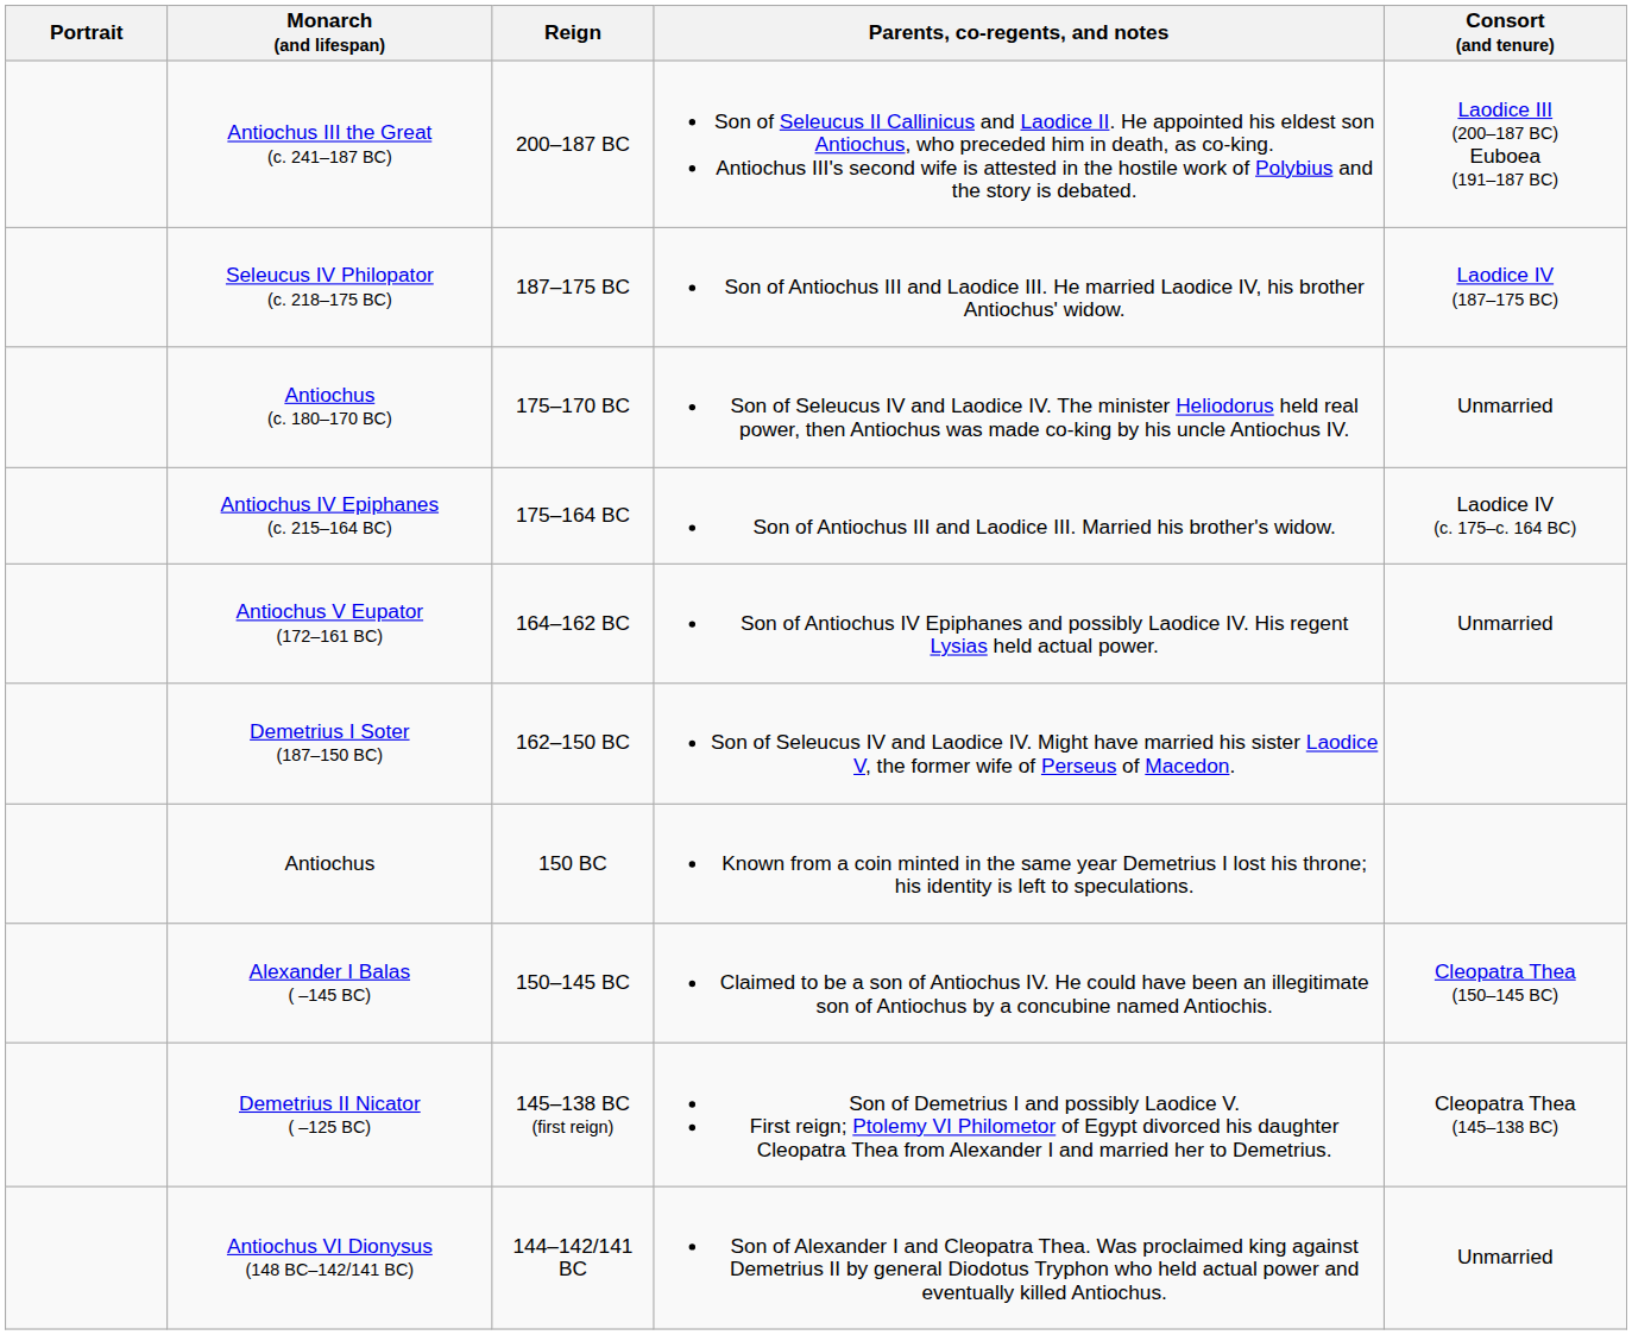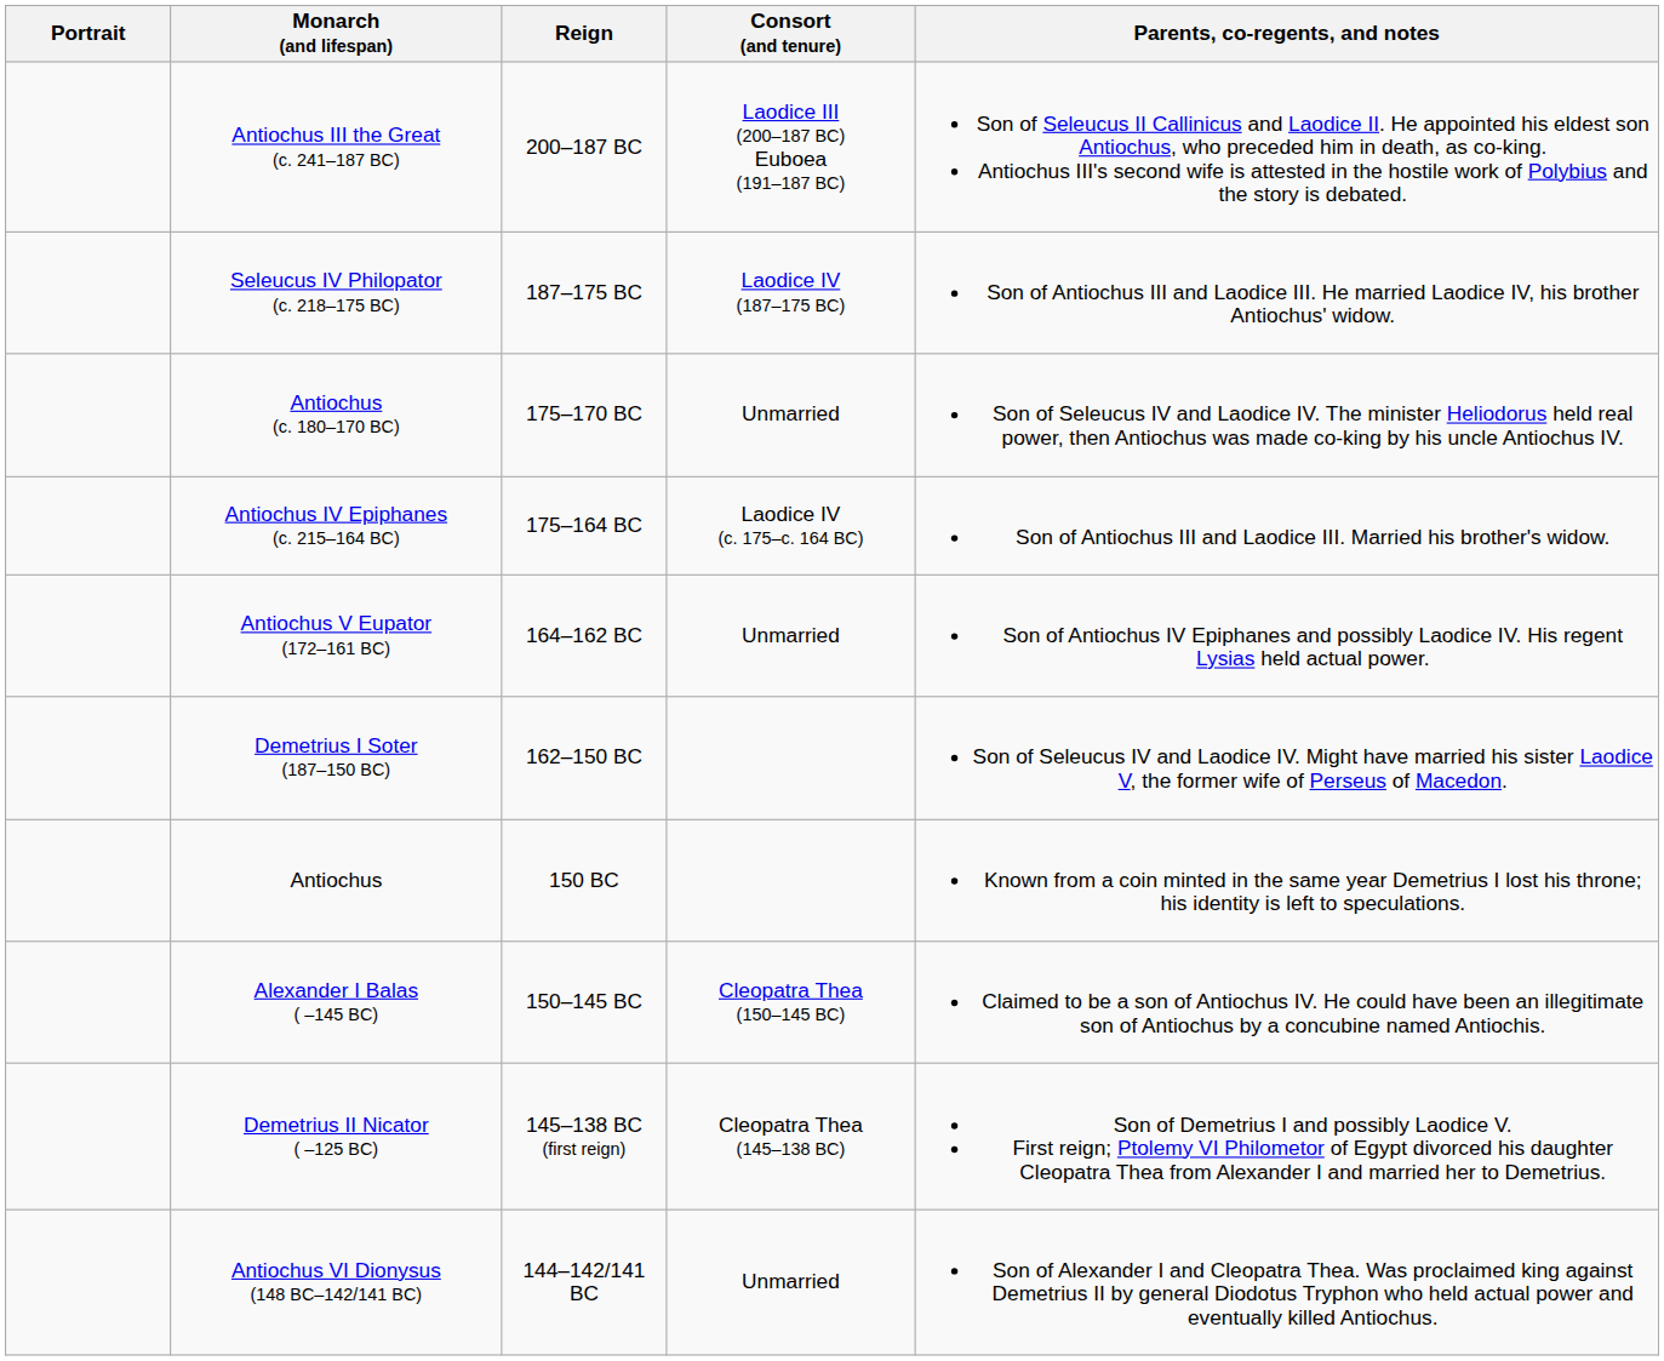columns swapped: Consort (and tenure) <-> Parents, co-regents, and notes
